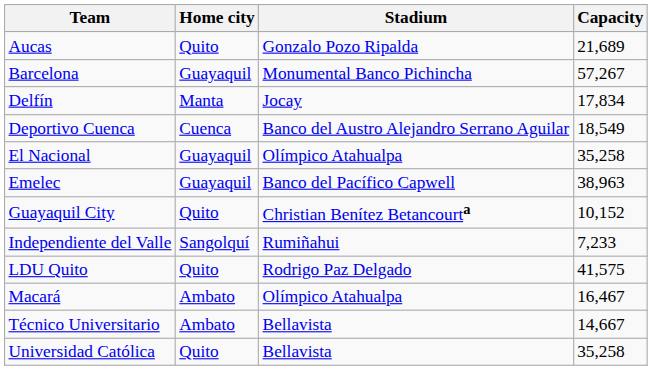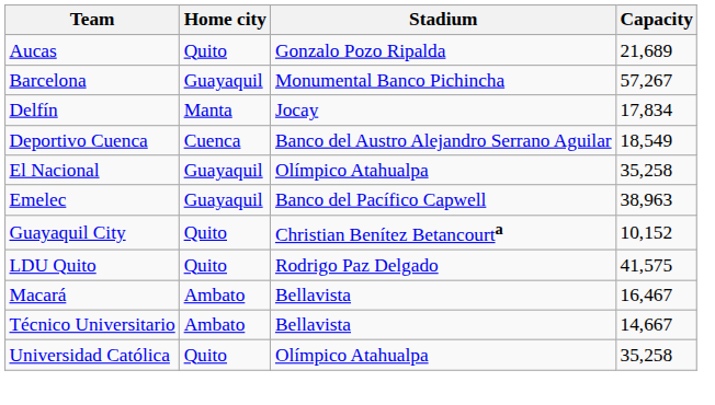- row: Independiente del Valle | Sangolquí | Rumiñahui | 7,233
Macará | Stadium: Olímpico Atahualpa -> Bellavista
Universidad Católica | Stadium: Bellavista -> Olímpico Atahualpa
